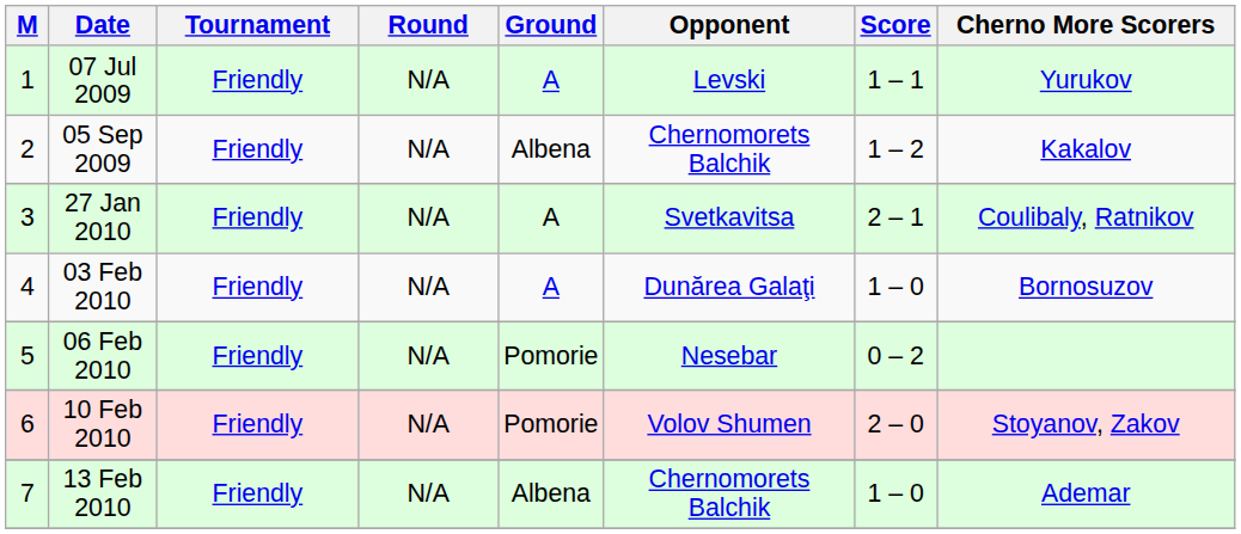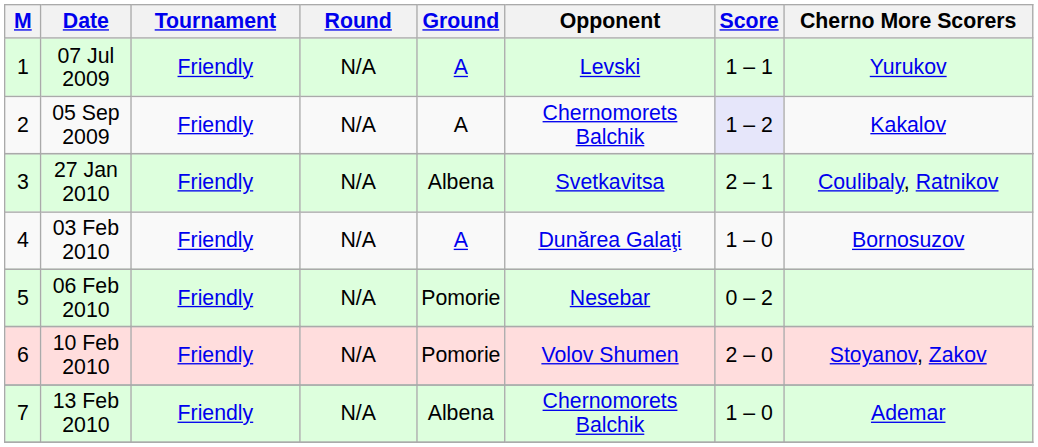05 Sep 2009 | Ground: Albena -> A
05 Sep 2009 | Score: no background -> lavender background
27 Jan 2010 | Ground: A -> Albena
